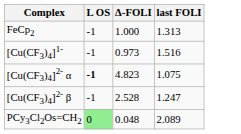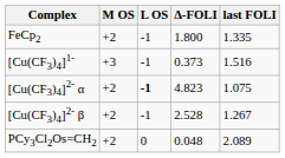+ column: M OS | +2 | +3 | +2 | +2 | +2
FeCp2 | Δ-FOLI: 1.000 -> 1.800
FeCp2 | last FOLI: 1.313 -> 1.335
[Cu(CF3)4]1- | Δ-FOLI: 0.973 -> 0.373
[Cu(CF3)4]2- β | last FOLI: 1.247 -> 1.267
PCy3Cl2Os=CH2 | L OS: lightgreen background -> no background
